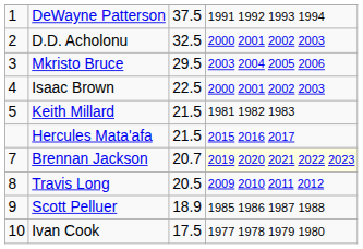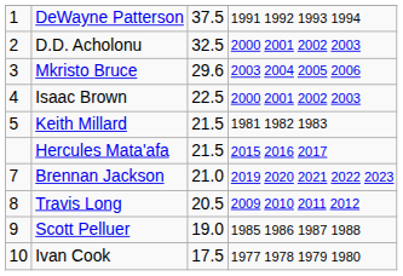Mkristo Bruce | column 3: 29.5 -> 29.6
Brennan Jackson | column 3: 20.7 -> 21.0
Brennan Jackson | column 4: lightyellow background -> no background
Scott Pelluer | column 3: 18.9 -> 19.0
